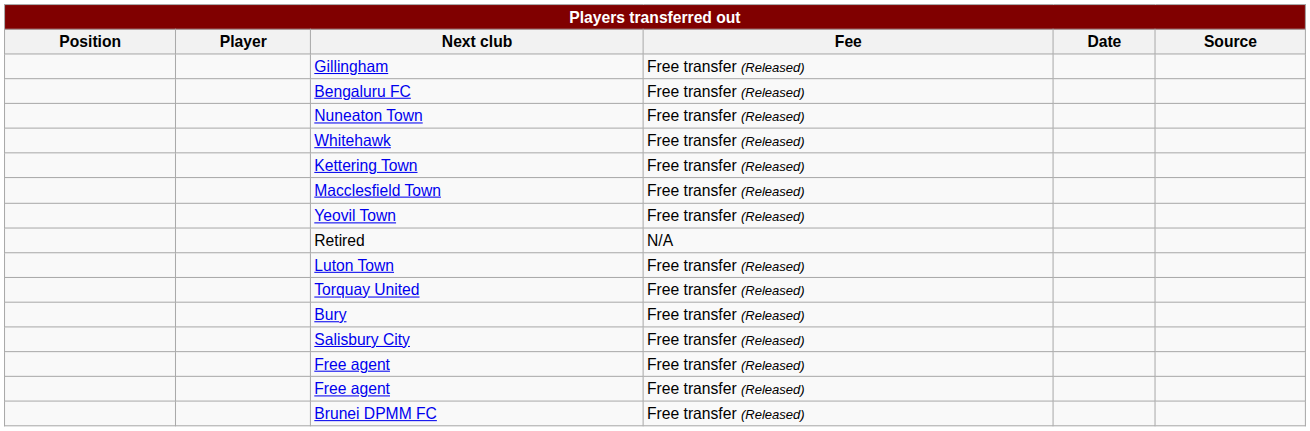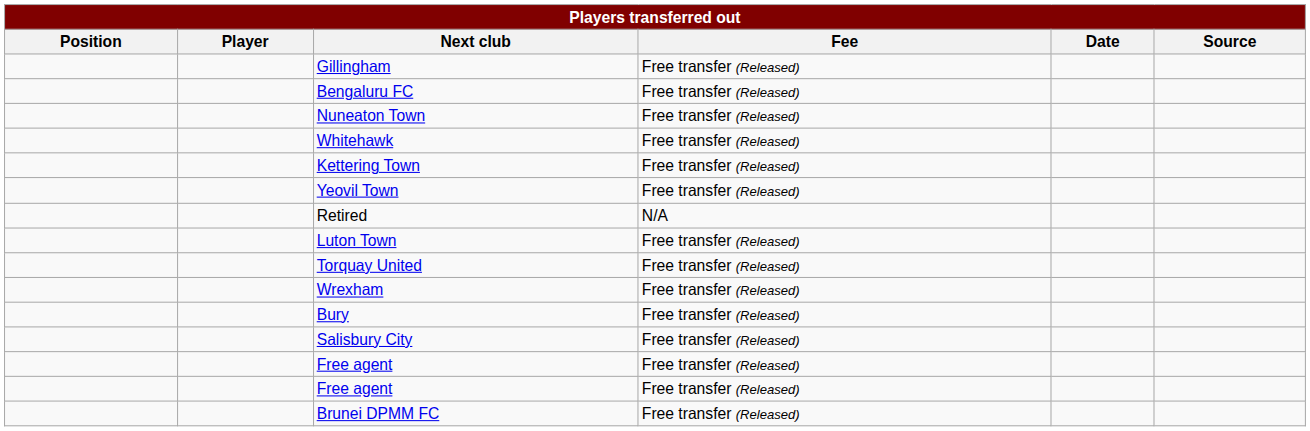- row: Macclesfield Town | Free transfer (Released)
+ row: Wrexham | Free transfer (Released)
